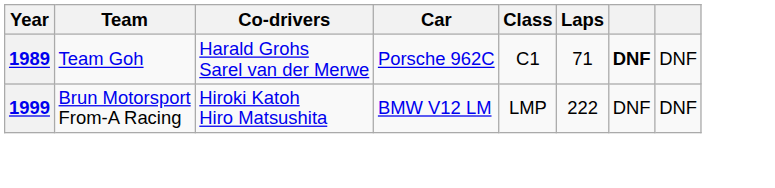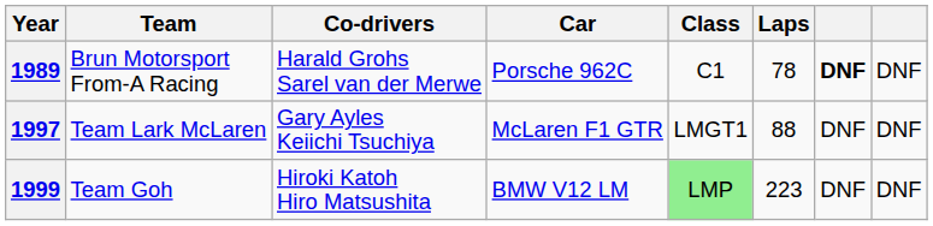1989 | Team: Team Goh -> Brun Motorsport From-A Racing
1989 | Laps: 71 -> 78
+ row: 1997 | Team Lark McLaren | Gary Ayles Keiichi Tsuchiya | McLaren F1 GTR | LMGT1 | 88 | DNF | DNF
1999 | Team: Brun Motorsport From-A Racing -> Team Goh
1999 | Class: no background -> lightgreen background
1999 | Laps: 222 -> 223
